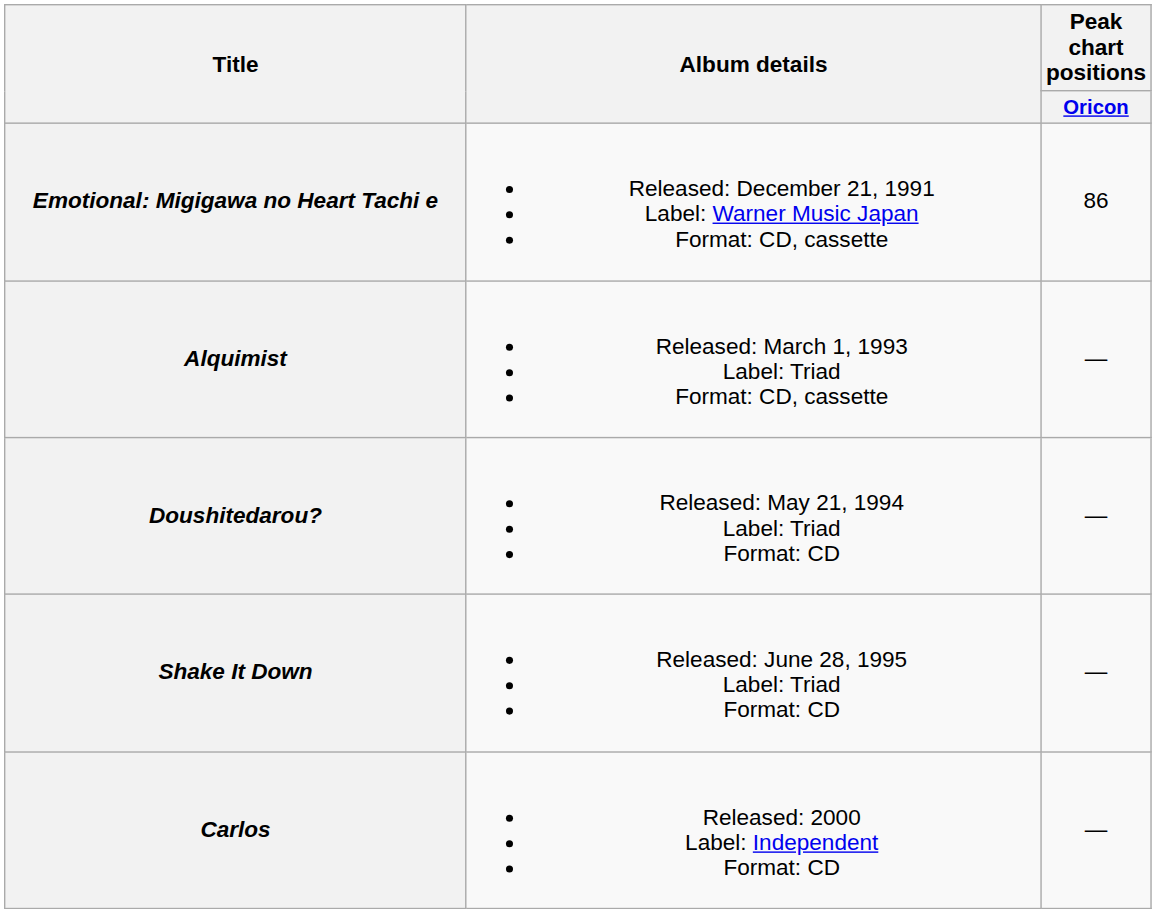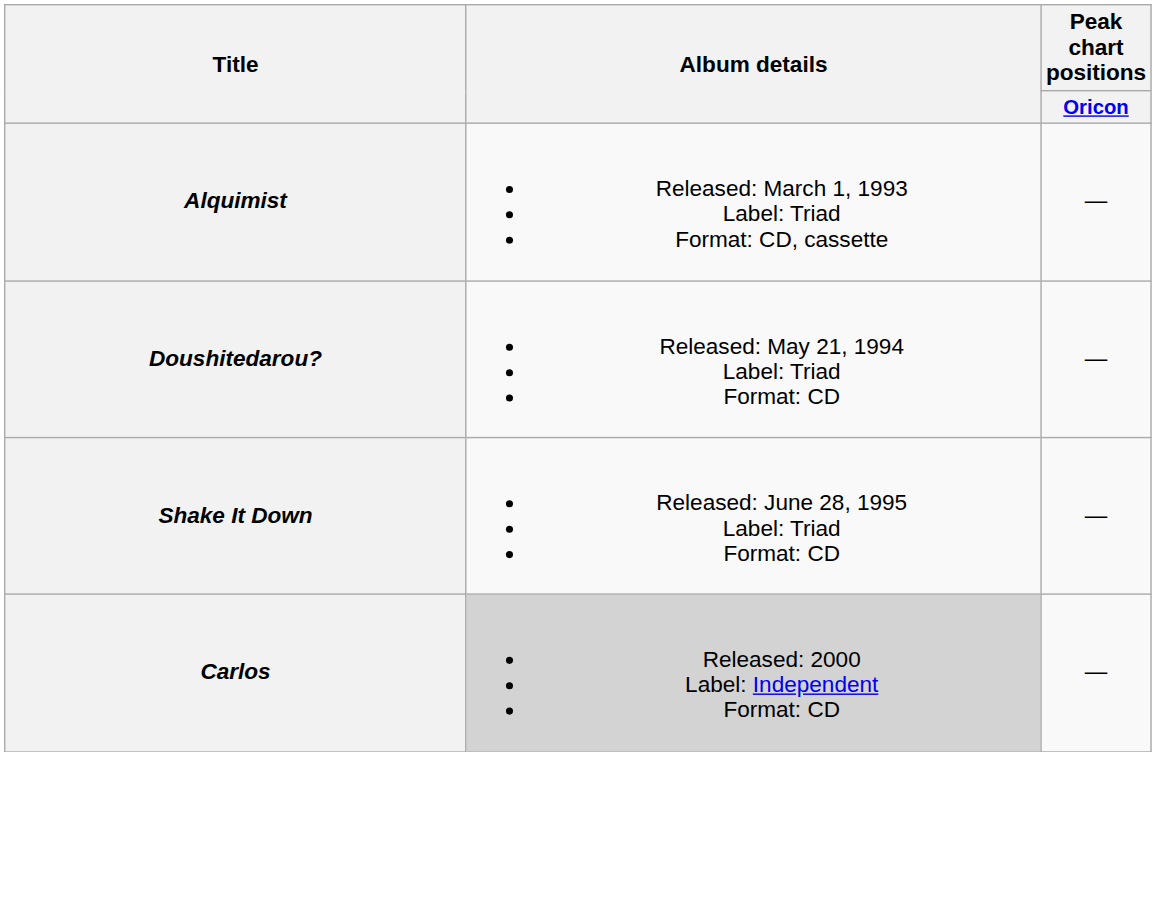- row: Emotional: Migigawa no Heart Tachi e | Released: December 21, 1991 Label: Warner Music Japan Format: CD, cassette | 86
Carlos | Album details: no background -> lightgrey background
